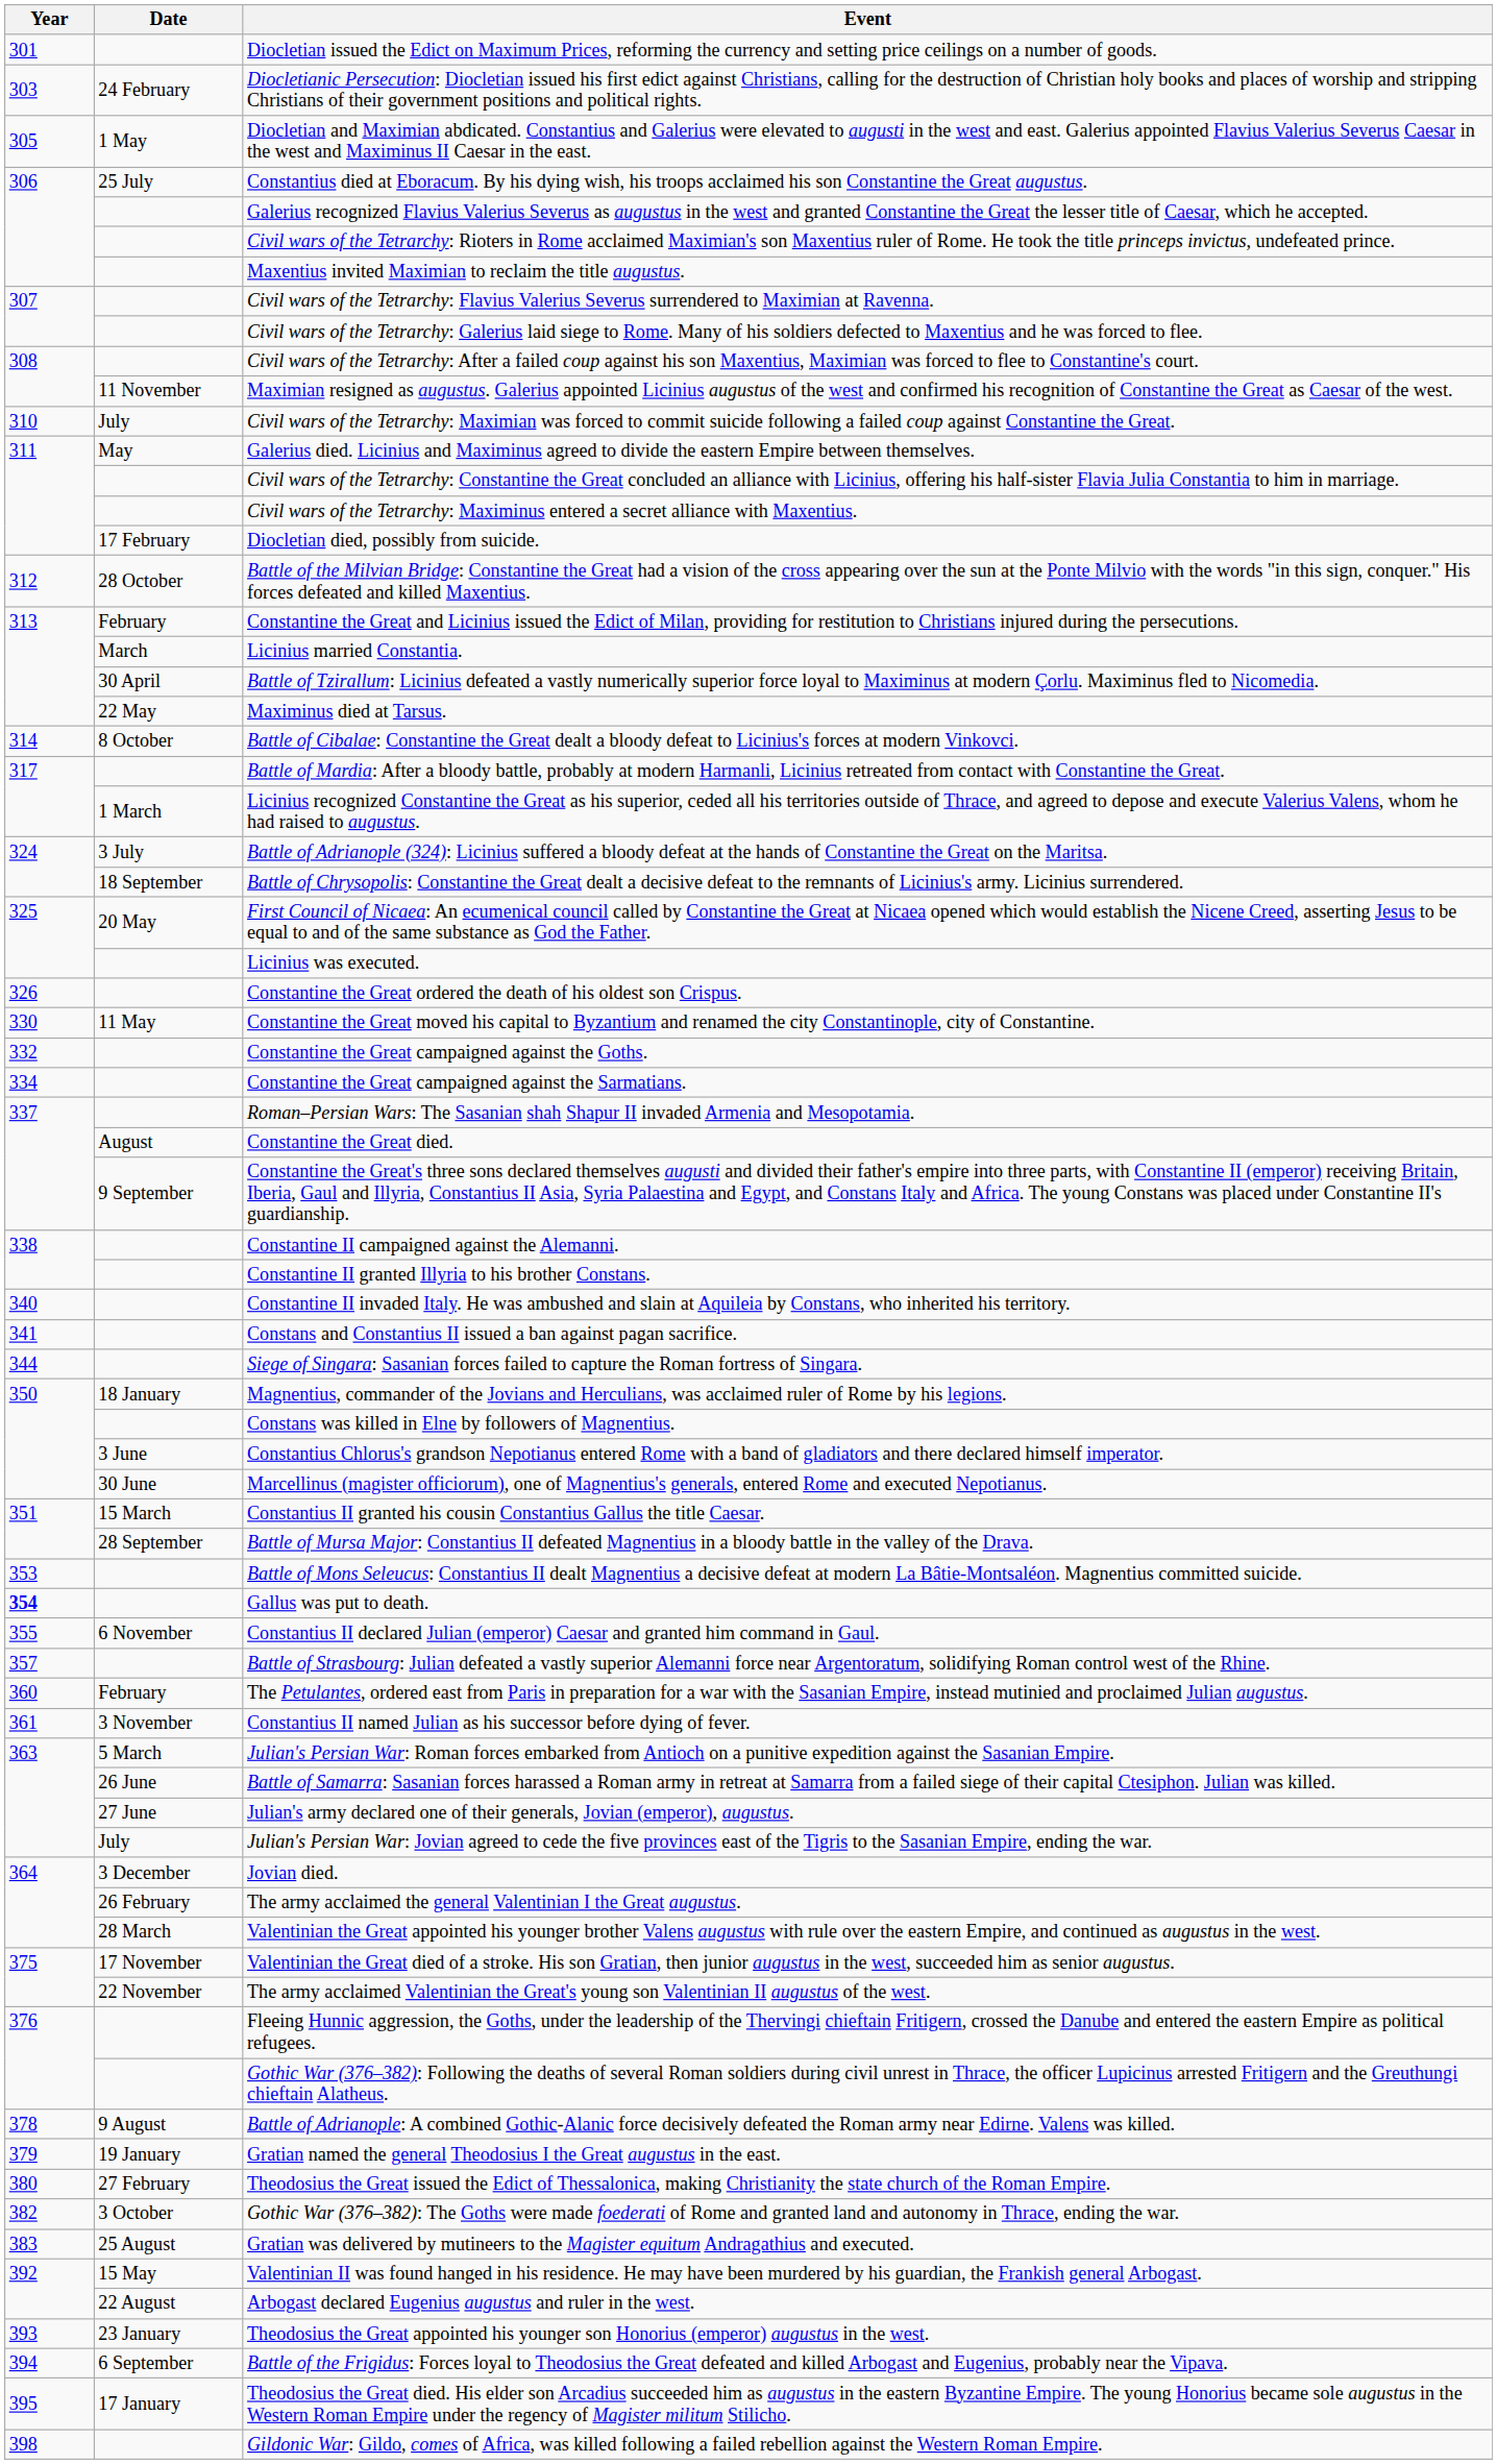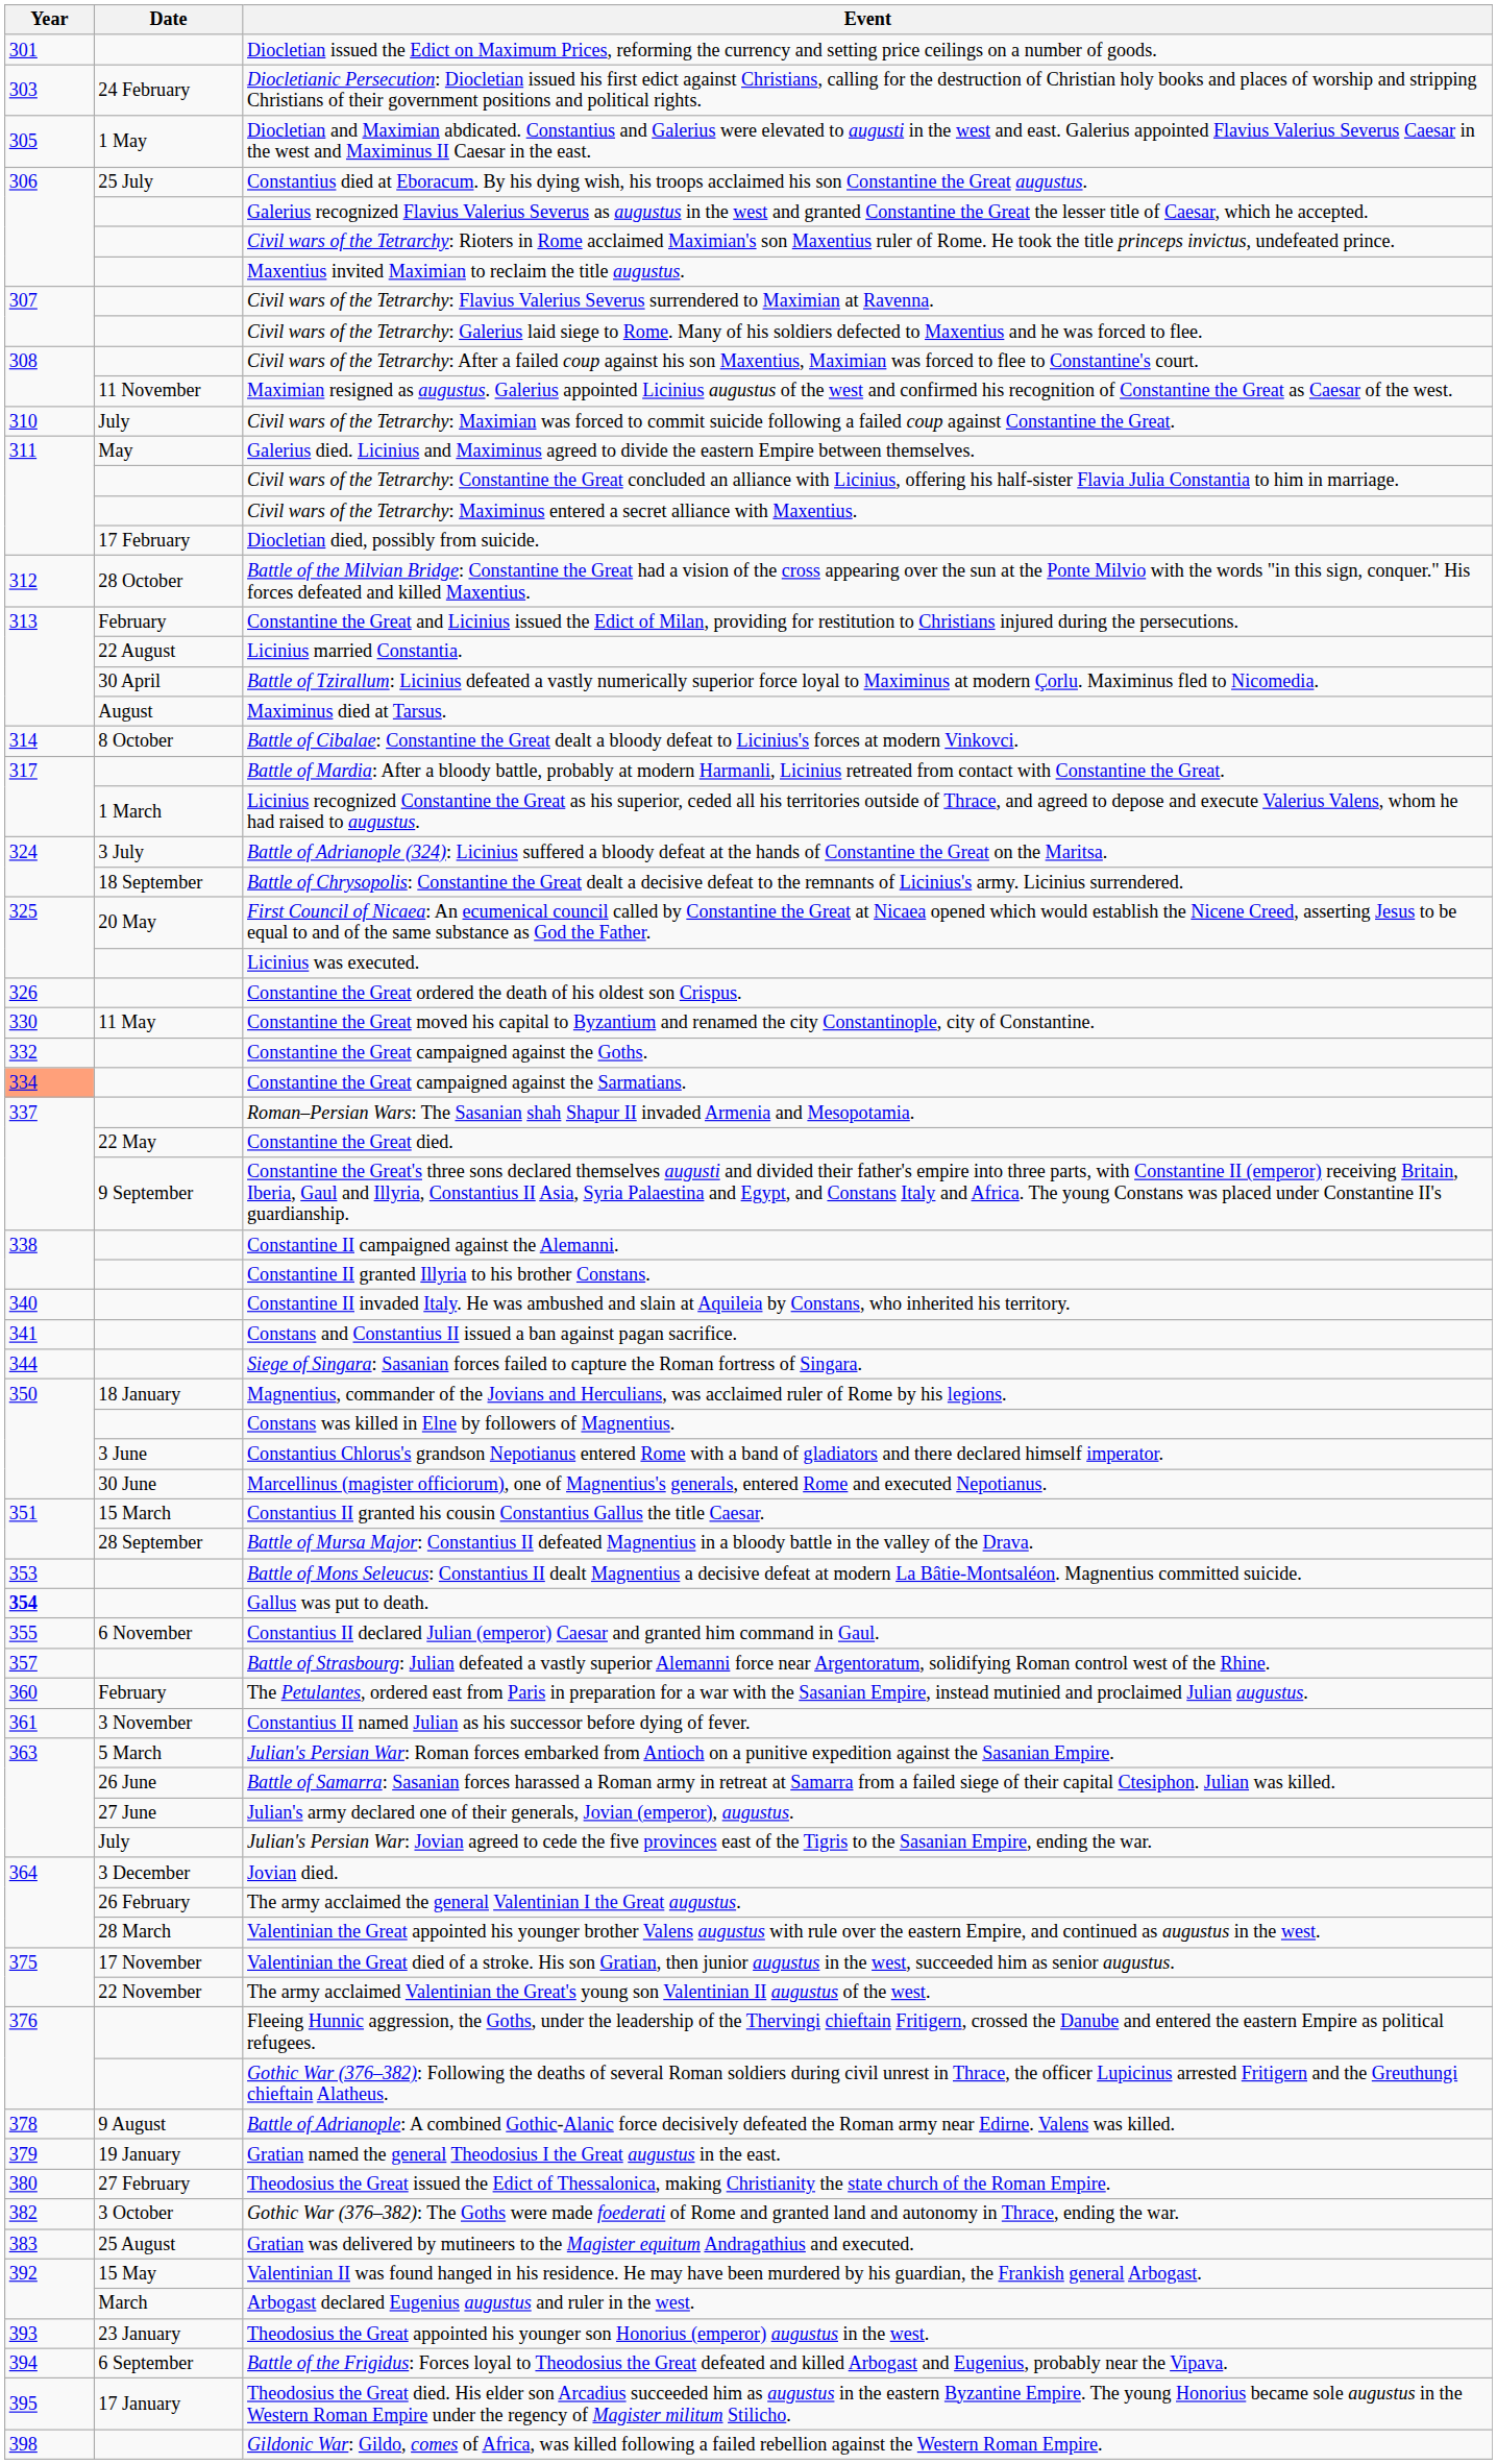Licinius married Constantia. | Date: March -> 22 August
Maximinus died at Tarsus. | Date: 22 May -> August
Constantine the Great campaigned against the Sarmatians. | Year: no background -> lightsalmon background
Constantine the Great died. | Date: August -> 22 May
Arbogast declared Eugenius augustus and ruler in the west. | Date: 22 August -> March
